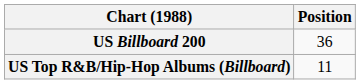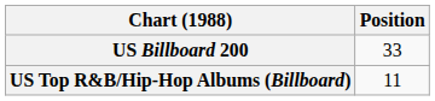US Billboard 200 | Position: 36 -> 33
